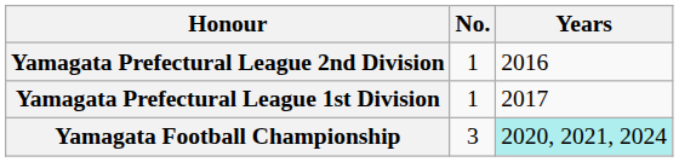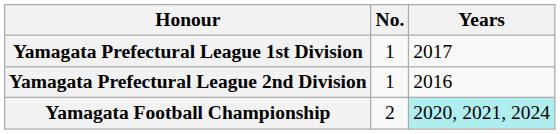rows swapped: Yamagata Prefectural League 2nd Division <-> Yamagata Prefectural League 1st Division
Yamagata Football Championship | No.: 3 -> 2
